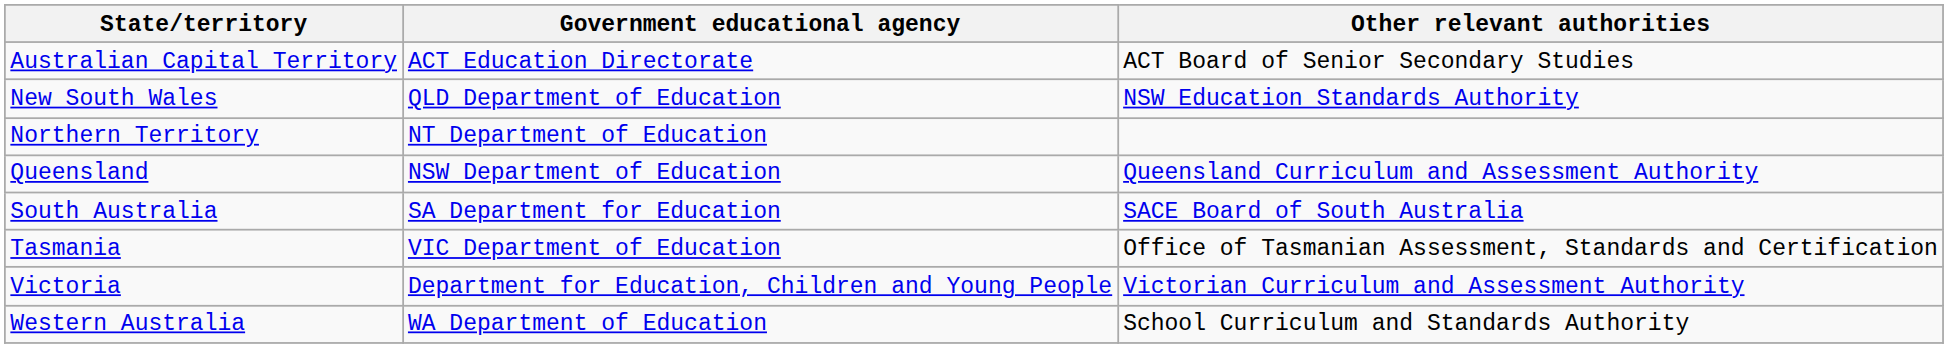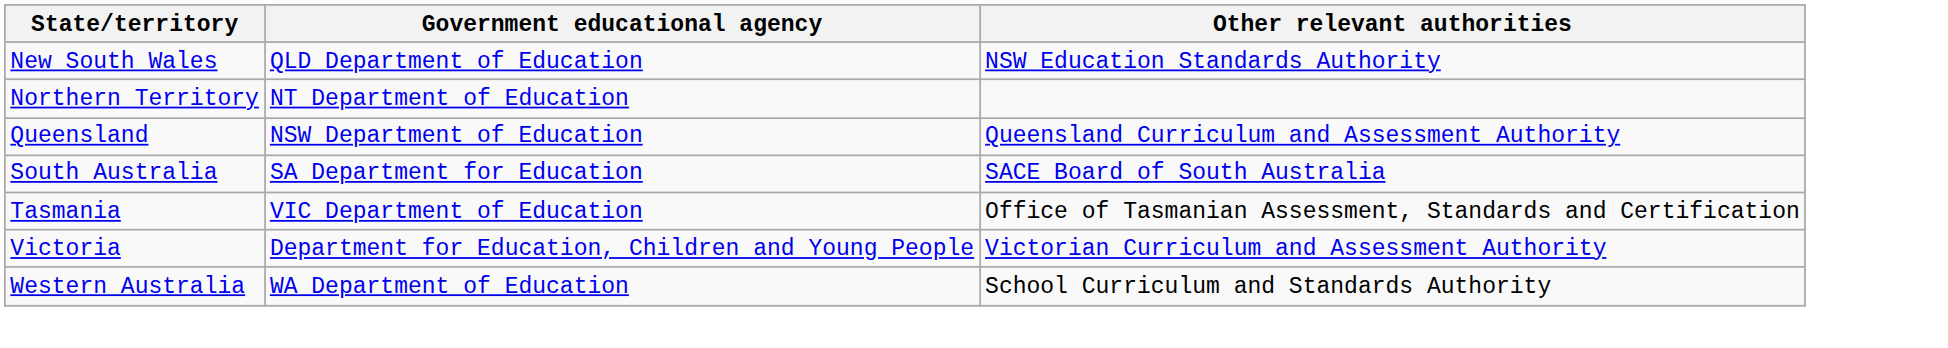- row: Australian Capital Territory | ACT Education Directorate | ACT Board of Senior Secondary Studies
